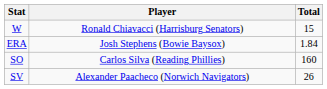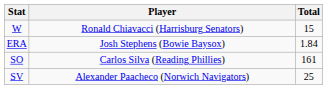SO | Total: 160 -> 161
SV | Total: 26 -> 25
